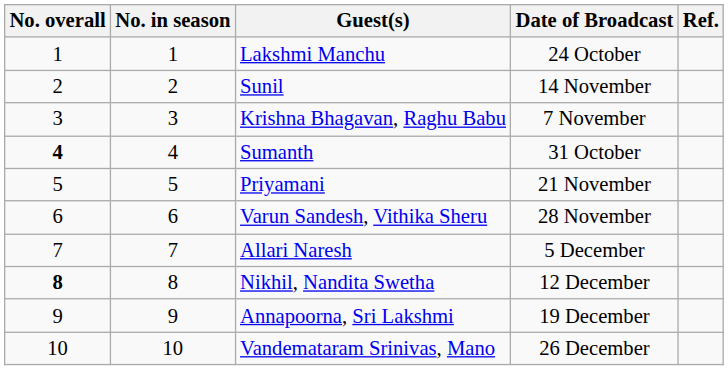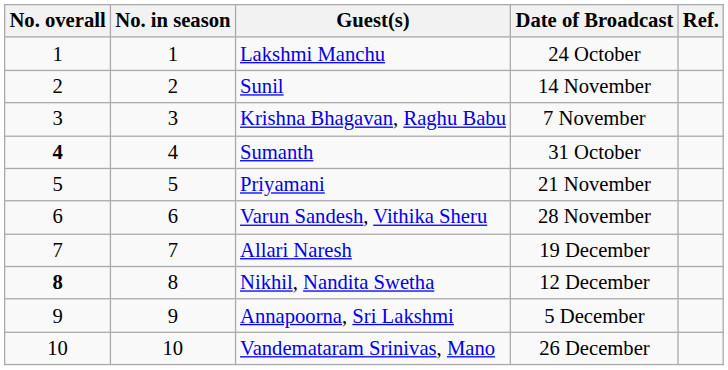Allari Naresh | Date of Broadcast: 5 December -> 19 December
Annapoorna, Sri Lakshmi | Date of Broadcast: 19 December -> 5 December
